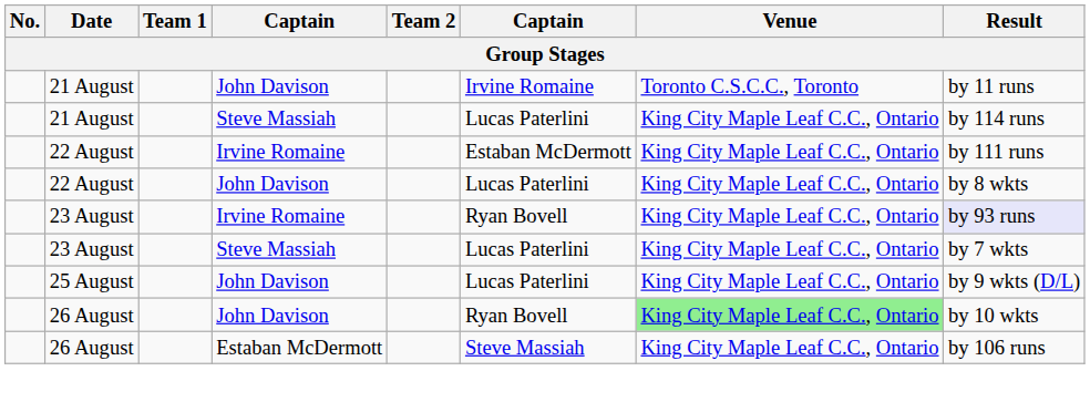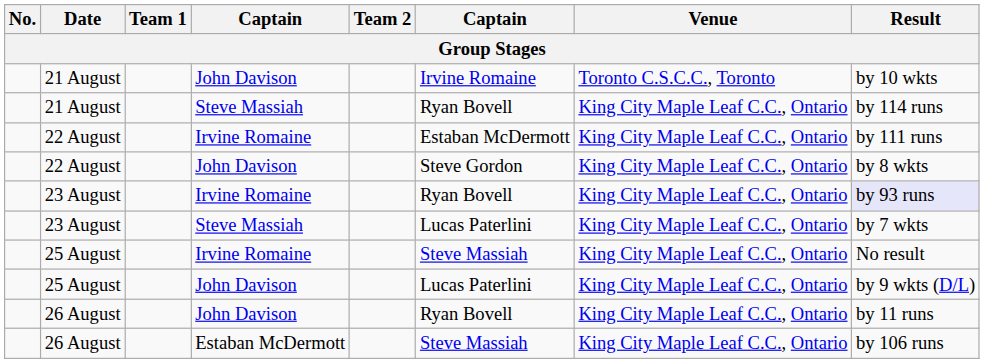21 August / John Davison | Result: by 11 runs -> by 10 wkts
21 August / Steve Massiah | column 6: Lucas Paterlini -> Ryan Bovell
22 August / John Davison | column 6: Lucas Paterlini -> Steve Gordon
+ row: 25 August | Irvine Romaine | Steve Massiah | King City Maple Leaf C.C., Ontario | No result
26 August / John Davison | Venue: lightgreen background -> no background
26 August / John Davison | Result: by 10 wkts -> by 11 runs
